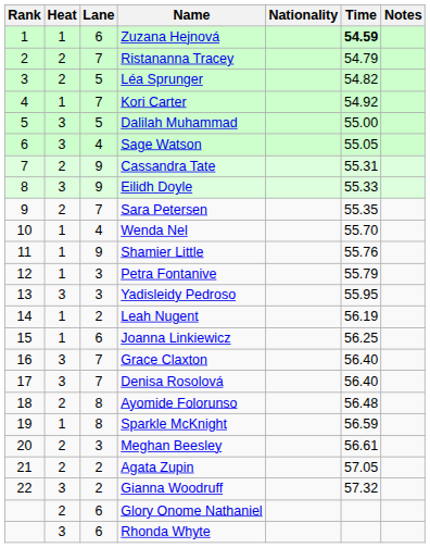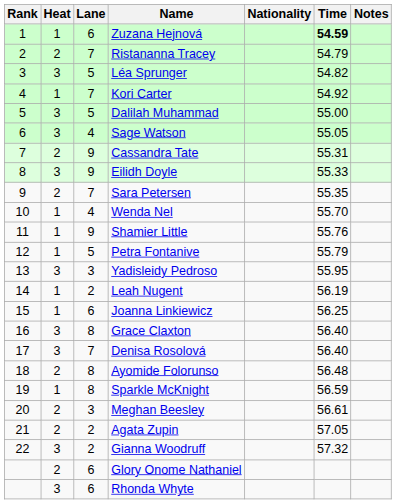Léa Sprunger | Heat: 2 -> 3
Petra Fontanive | Lane: 3 -> 5
Grace Claxton | Lane: 7 -> 8
